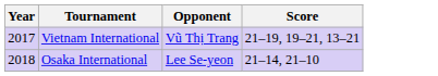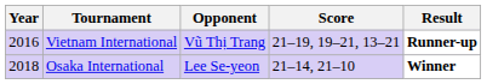+ column: Result | Runner-up | Winner
Vietnam International | Year: 2017 -> 2016
